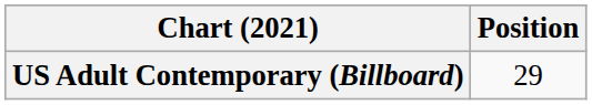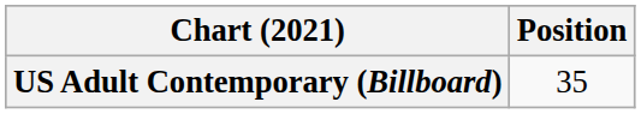US Adult Contemporary (Billboard) | Position: 29 -> 35
